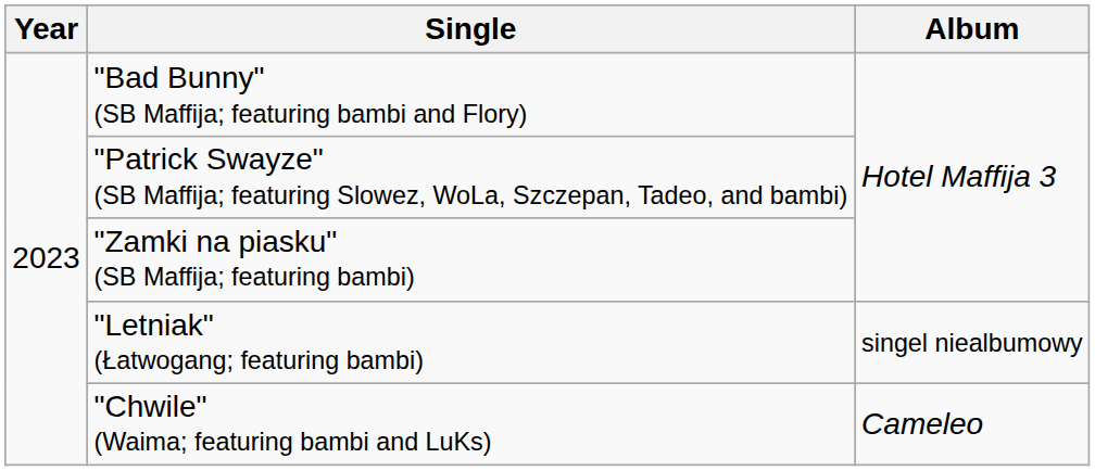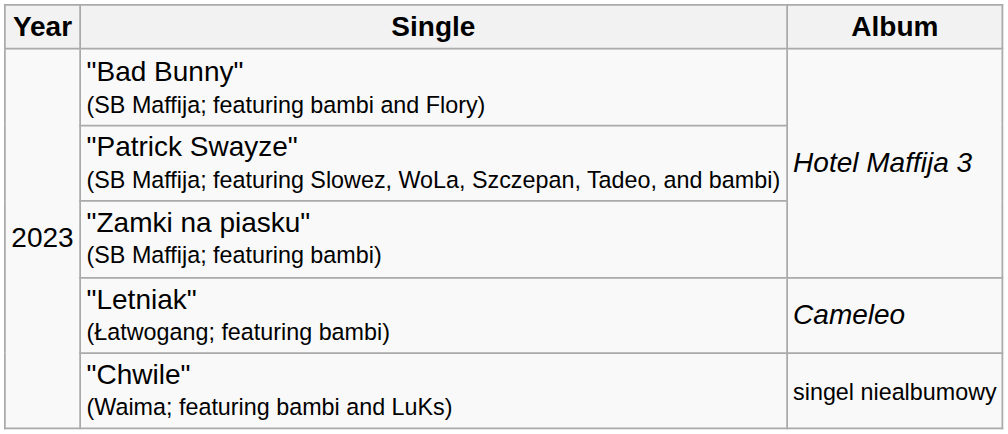"Letniak" (Łatwogang; featuring bambi) | Album: singel niealbumowy -> Cameleo
"Chwile" (Waima; featuring bambi and LuKs) | Album: Cameleo -> singel niealbumowy
